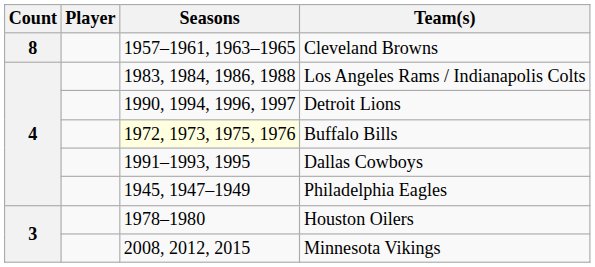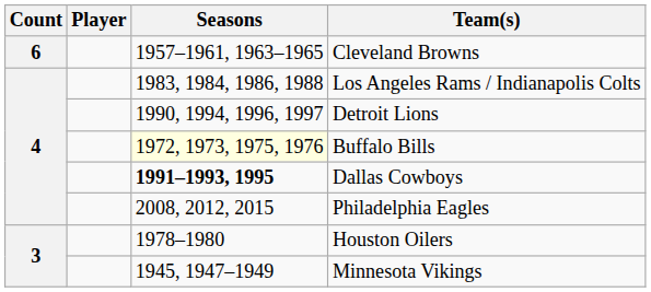Cleveland Browns | Count: 8 -> 6
Dallas Cowboys | Seasons: normal -> bold
Philadelphia Eagles | Seasons: 1945, 1947–1949 -> 2008, 2012, 2015
Minnesota Vikings | Seasons: 2008, 2012, 2015 -> 1945, 1947–1949
